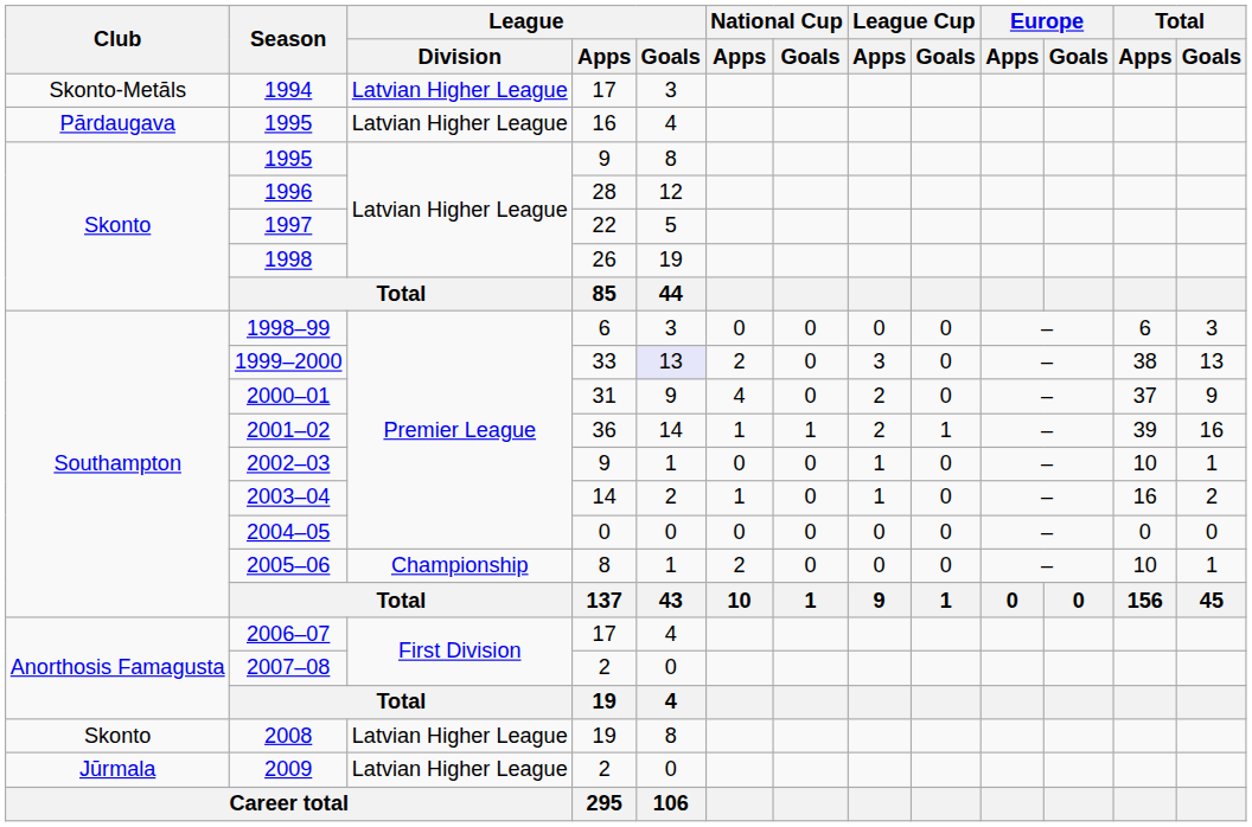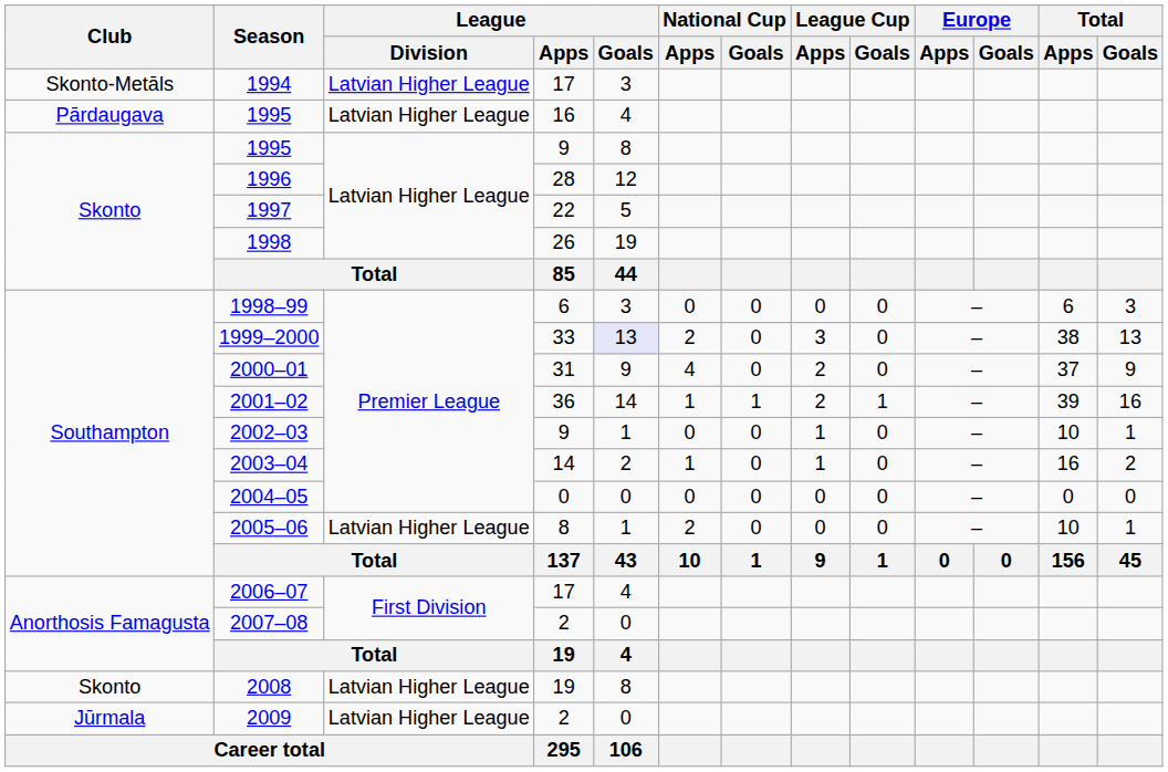2005–06 | League / Division: Championship -> Latvian Higher League
